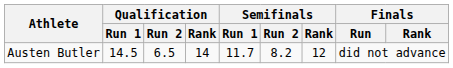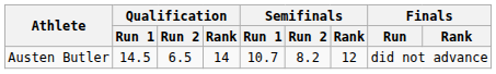Austen Butler | Semifinals / Run 1: 11.7 -> 10.7
